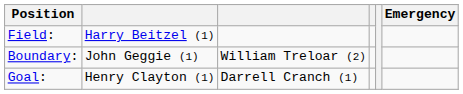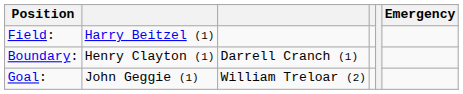Boundary: | column 2: John Geggie (1) -> Henry Clayton (1)
Boundary: | column 3: William Treloar (2) -> Darrell Cranch (1)
Goal: | column 2: Henry Clayton (1) -> John Geggie (1)
Goal: | column 3: Darrell Cranch (1) -> William Treloar (2)
